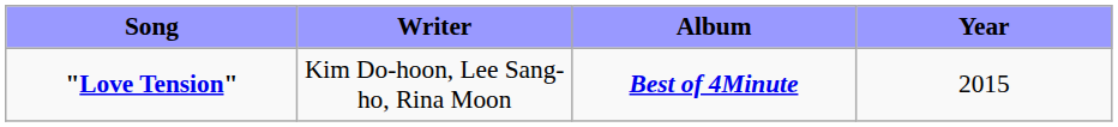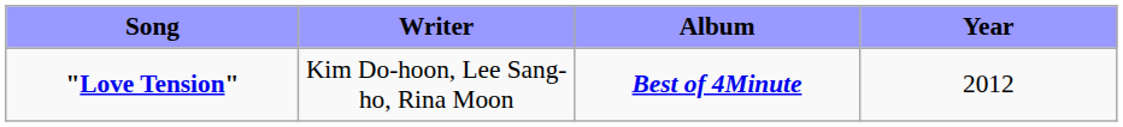"Love Tension" | Year: 2015 -> 2012
